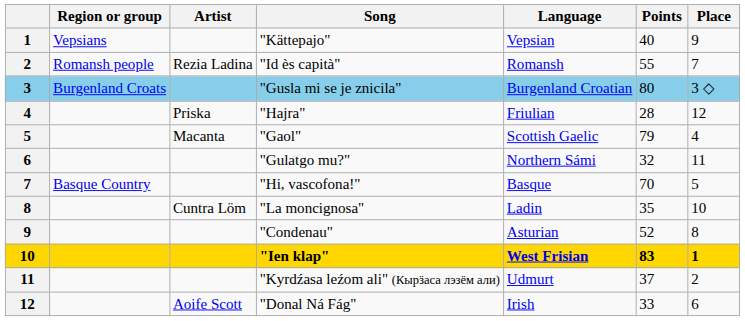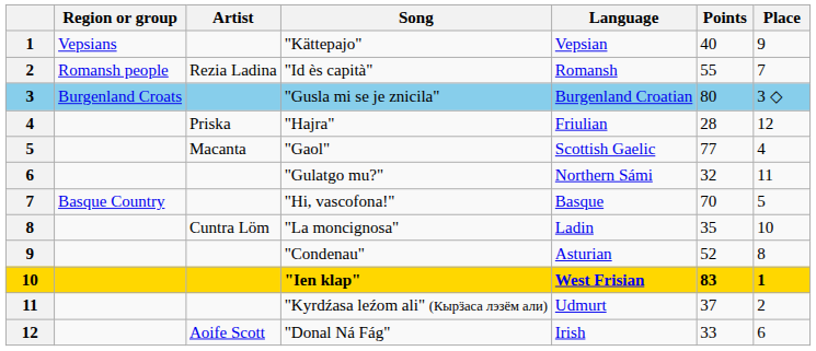"Gaol" | Points: 79 -> 77
